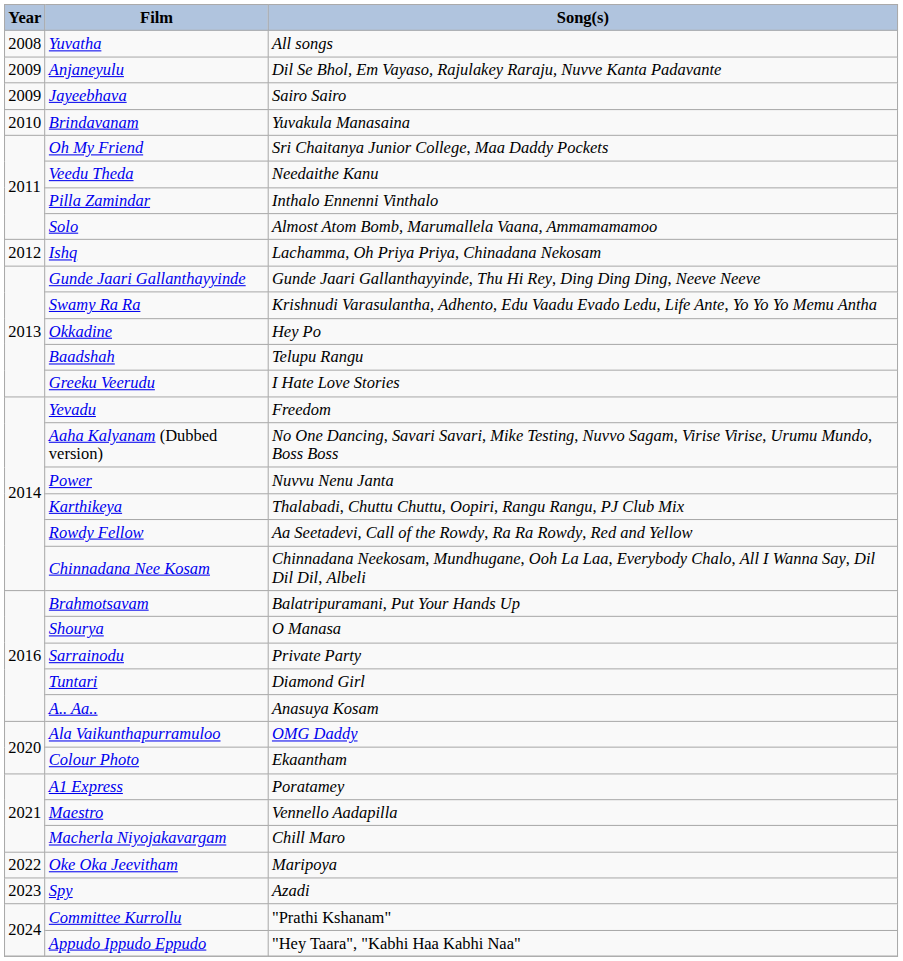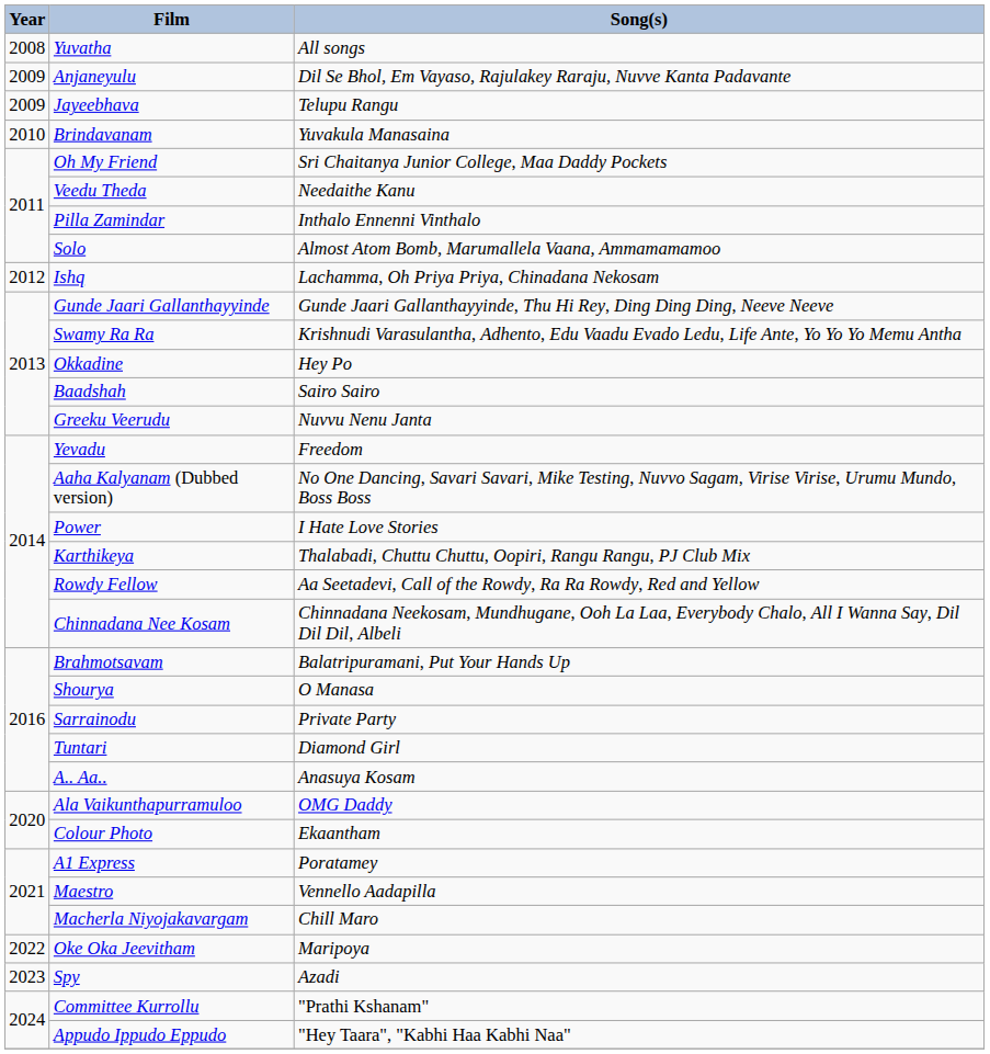Jayeebhava | Song(s): Sairo Sairo -> Telupu Rangu
Baadshah | Song(s): Telupu Rangu -> Sairo Sairo
Greeku Veerudu | Song(s): I Hate Love Stories -> Nuvvu Nenu Janta
Power | Song(s): Nuvvu Nenu Janta -> I Hate Love Stories
